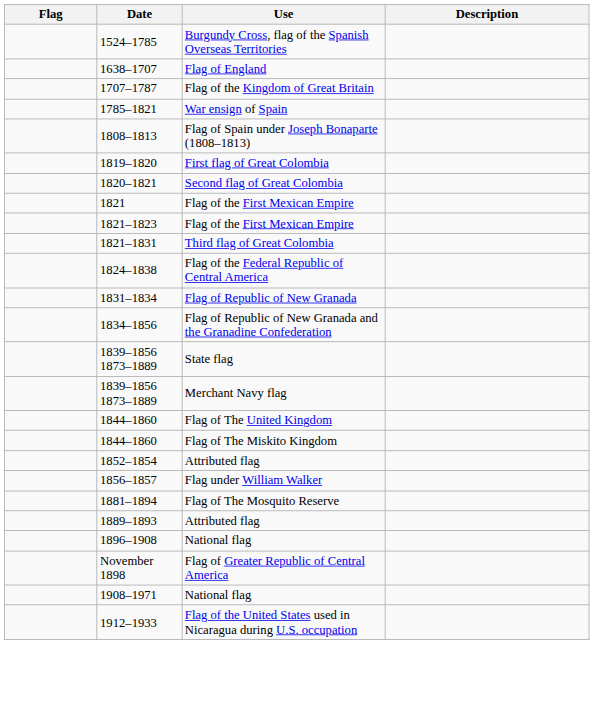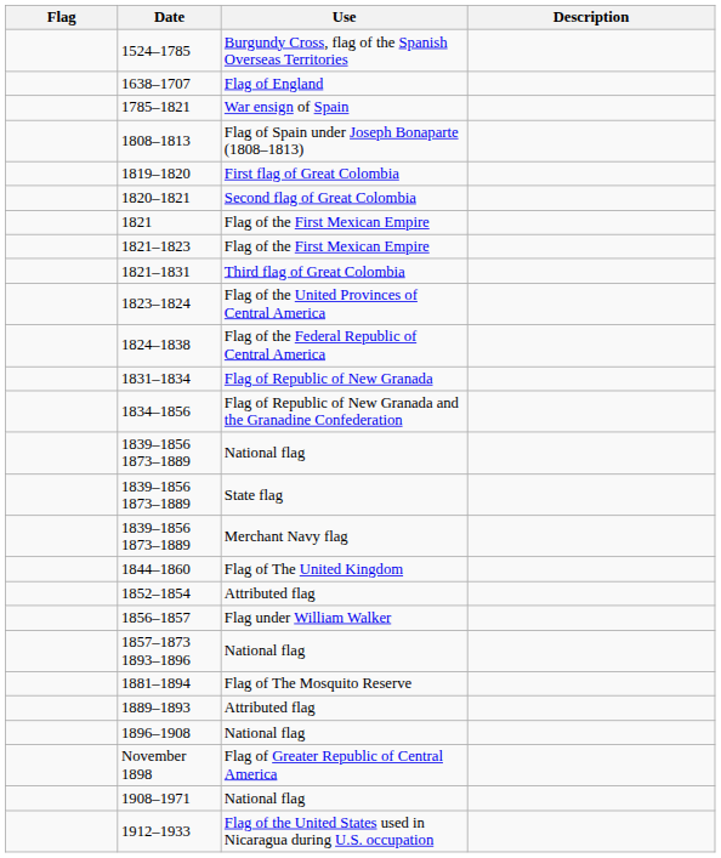- row: 1707–1787 | Flag of the Kingdom of Great Britain
+ row: 1823–1824 | Flag of the United Provinces of Central America
+ row: 1839–1856 1873–1889 | National flag
- row: 1844–1860 | Flag of The Miskito Kingdom
+ row: 1857–1873 1893–1896 | National flag
